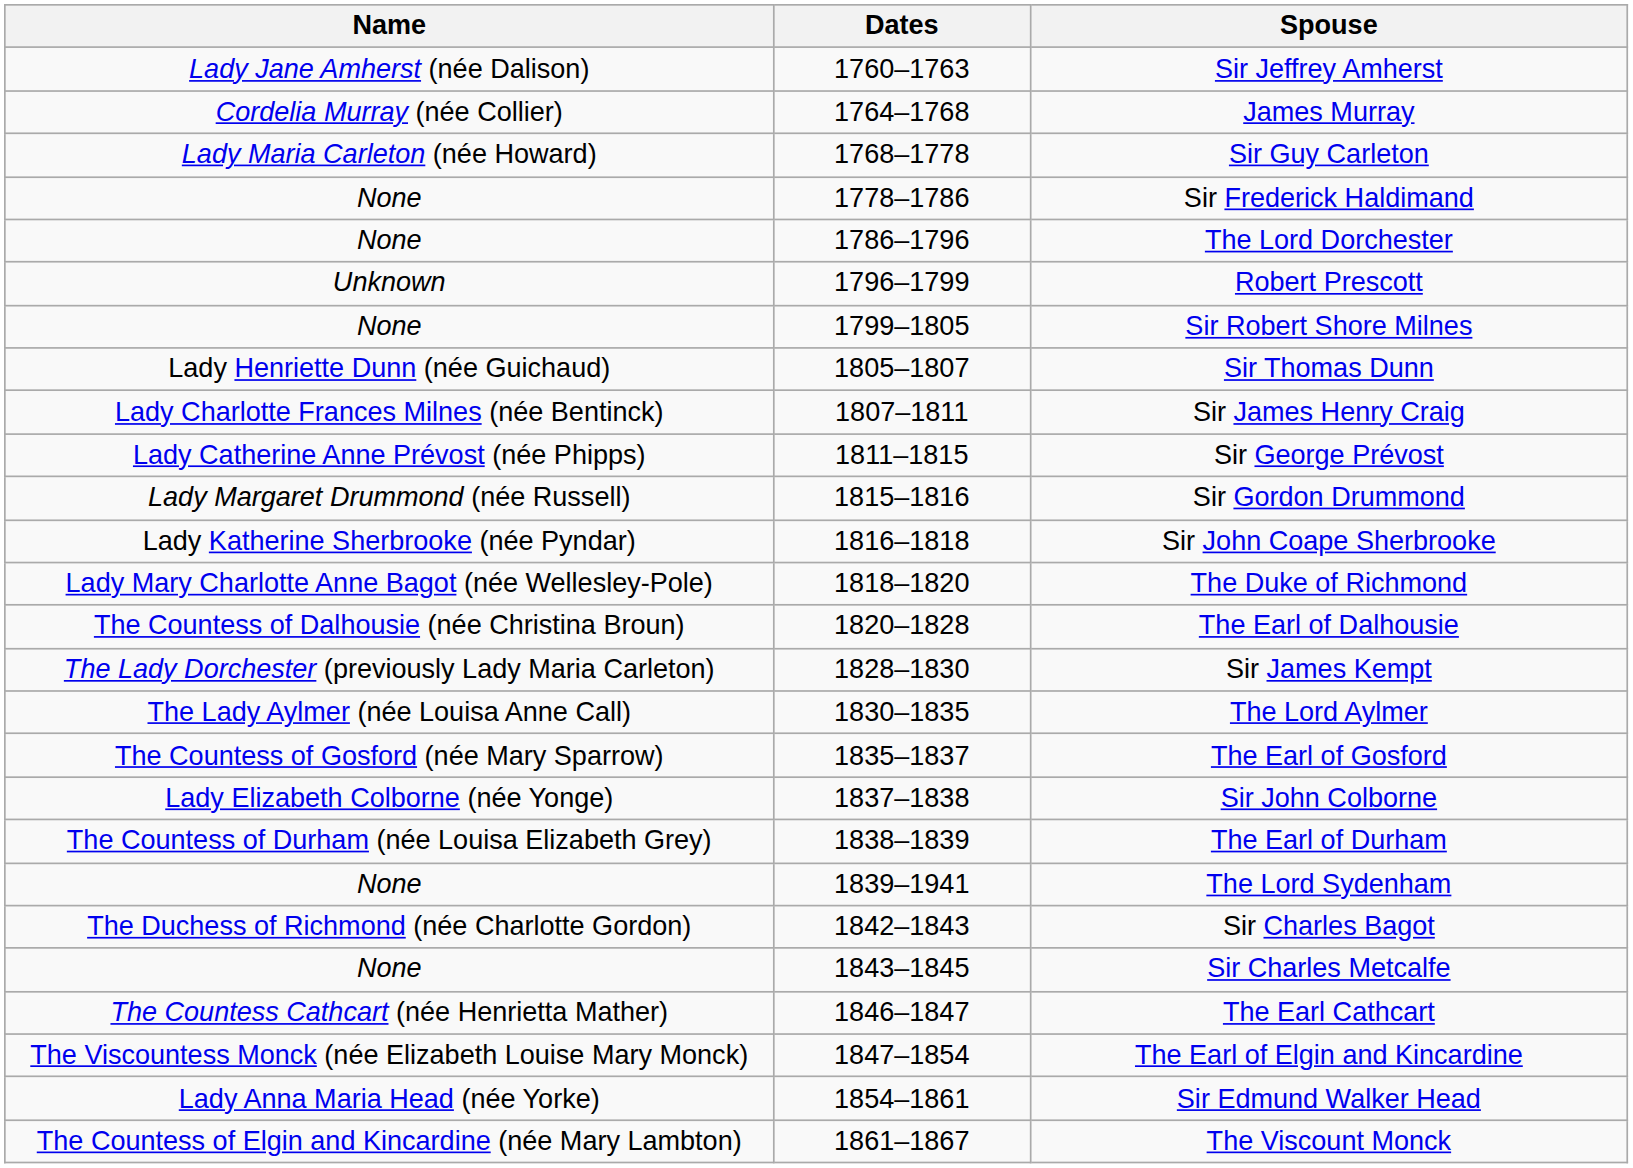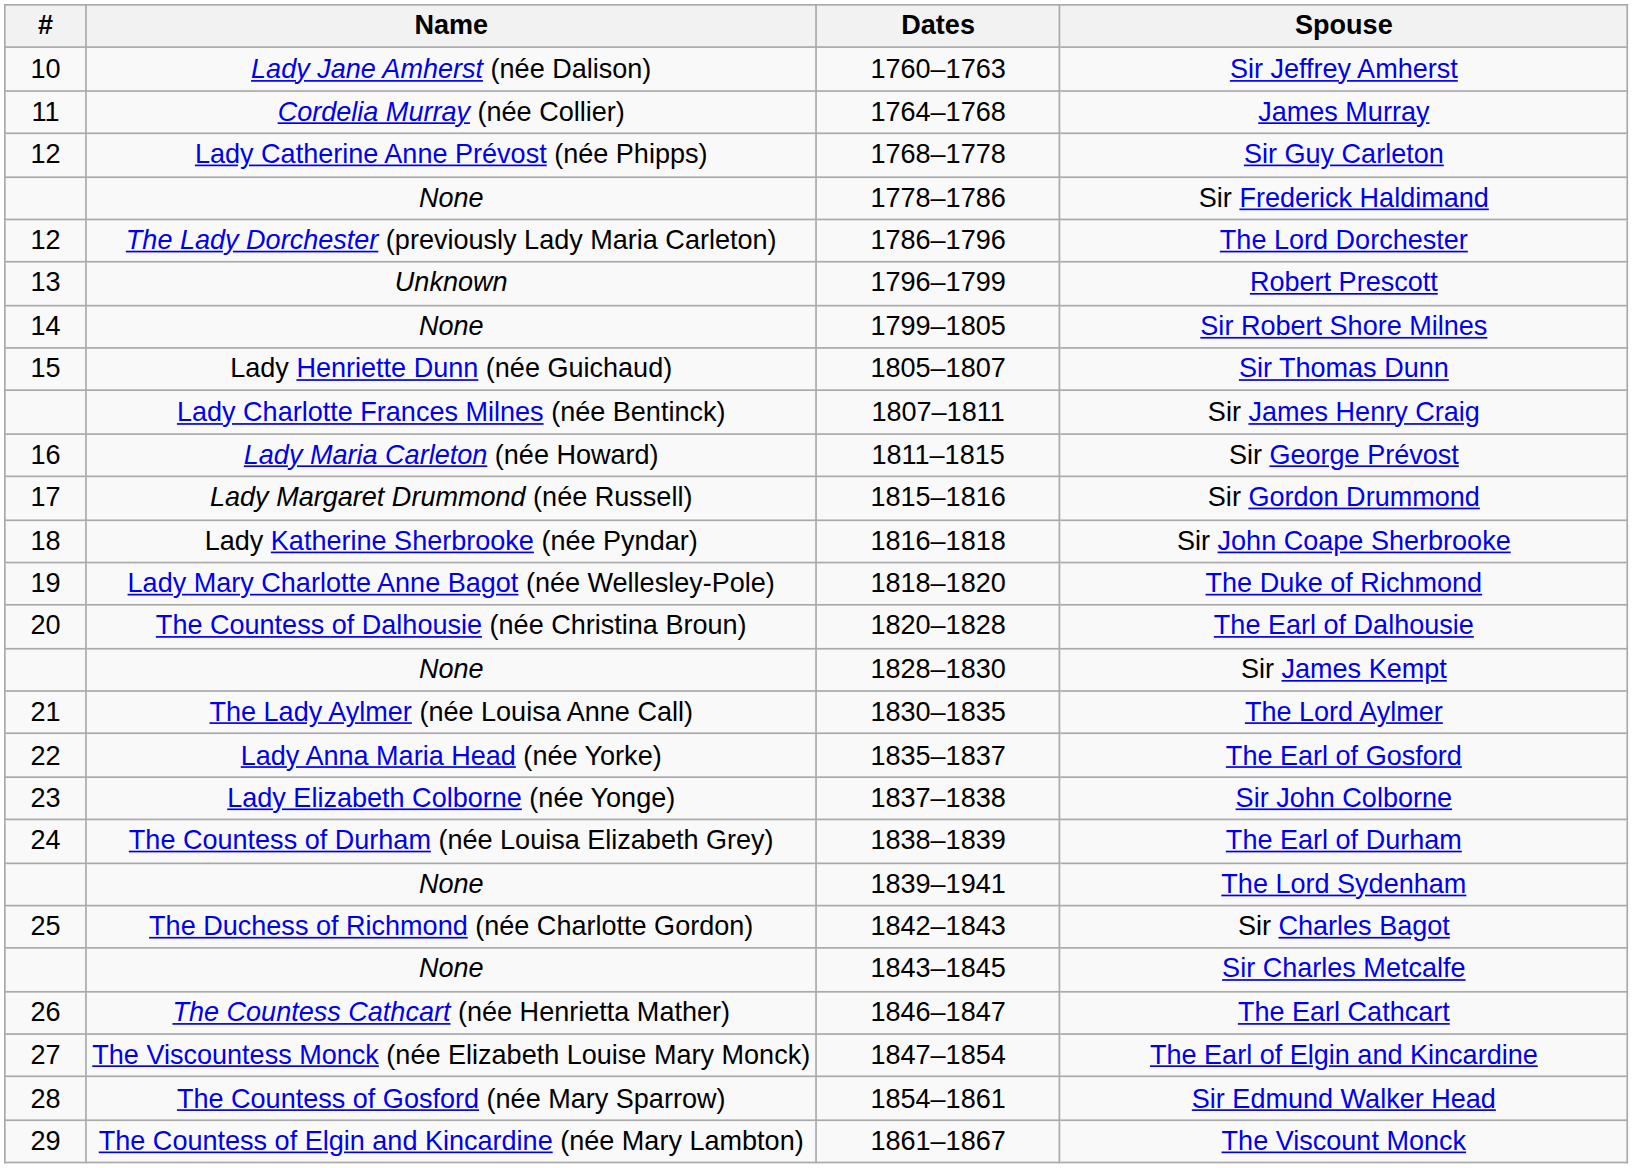+ column: # | 10 | 11 | 12 | 12 | 13 | 14 | 15 | 16 | 17 | 18 | 19 | 20 | 21 | 22 | 23 | 24 | 25 | 26 | 27 | 28 | 29
Sir Guy Carleton | Name: Lady Maria Carleton (née Howard) -> Lady Catherine Anne Prévost (née Phipps)
The Lord Dorchester | Name: None -> The Lady Dorchester (previously Lady Maria Carleton)
Sir George Prévost | Name: Lady Catherine Anne Prévost (née Phipps) -> Lady Maria Carleton (née Howard)
Sir James Kempt | Name: The Lady Dorchester (previously Lady Maria Carleton) -> None
The Earl of Gosford | Name: The Countess of Gosford (née Mary Sparrow) -> Lady Anna Maria Head (née Yorke)
Sir Edmund Walker Head | Name: Lady Anna Maria Head (née Yorke) -> The Countess of Gosford (née Mary Sparrow)
